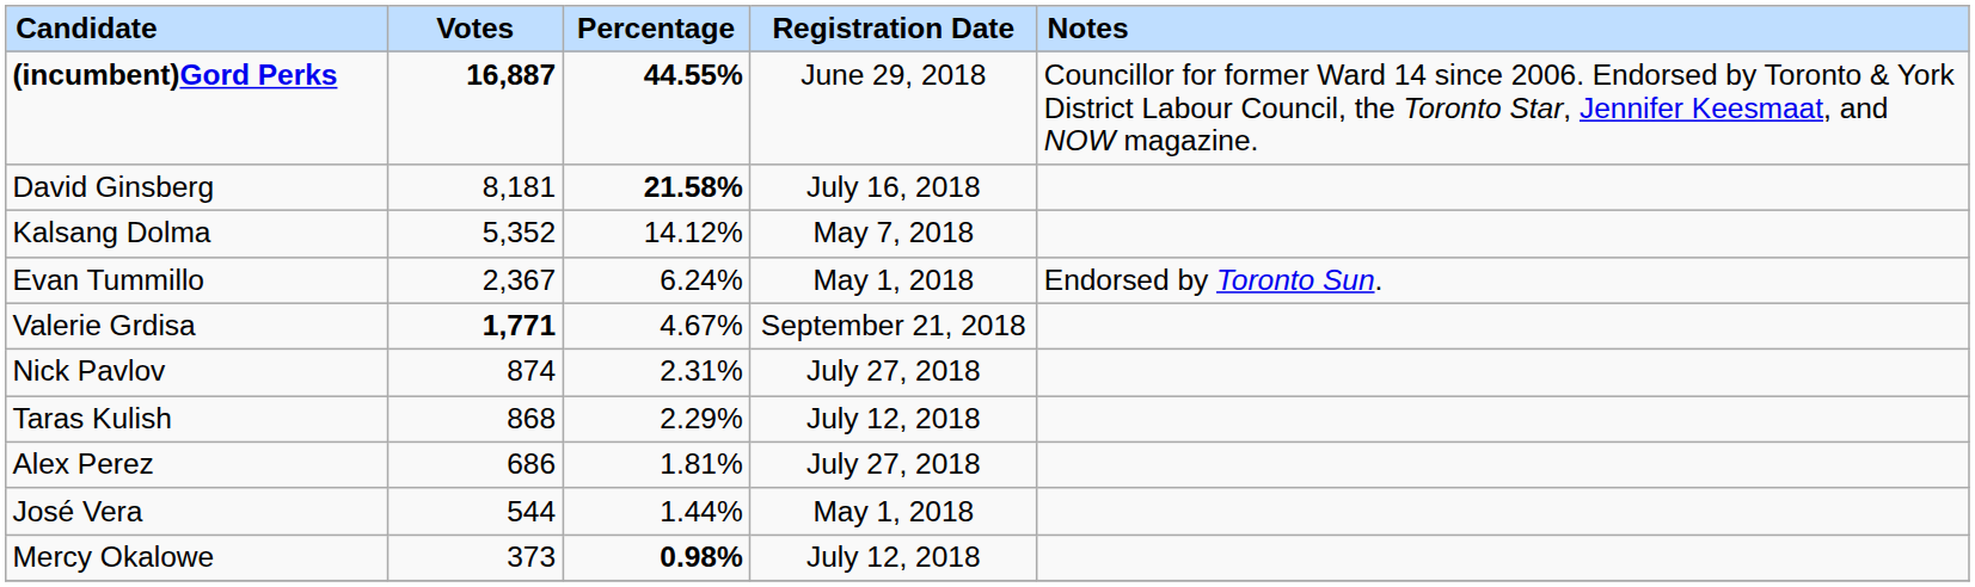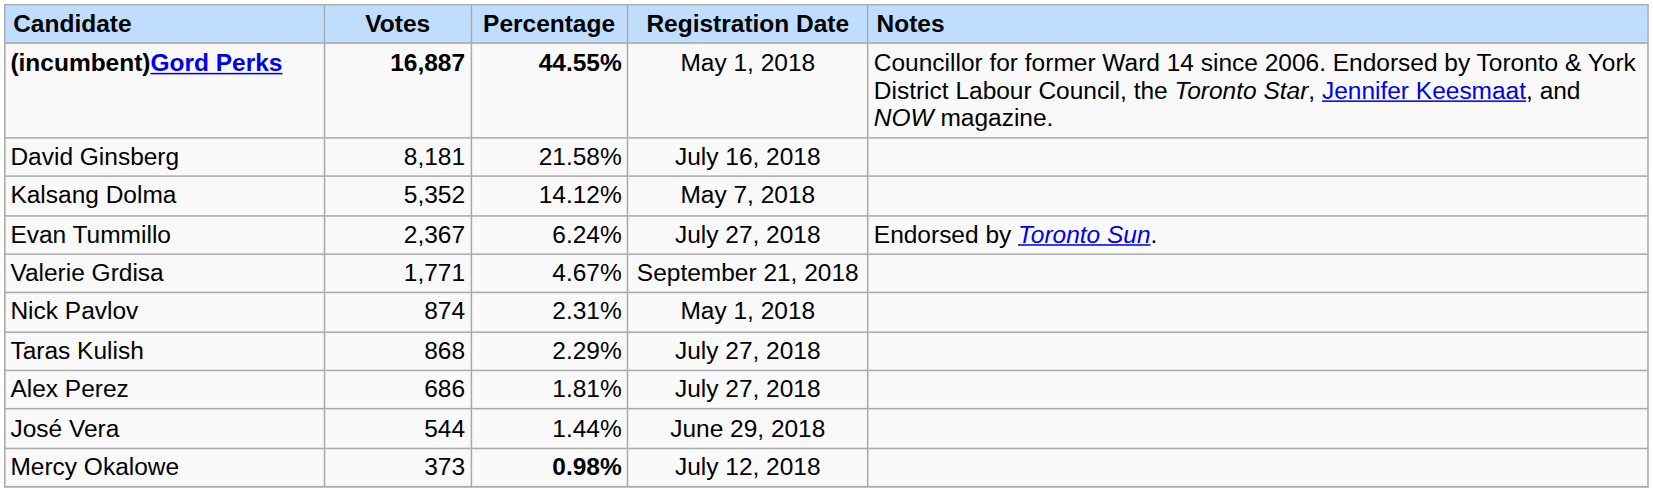(incumbent)Gord Perks | Registration Date: June 29, 2018 -> May 1, 2018
David Ginsberg | Percentage: bold -> normal
Evan Tummillo | Registration Date: May 1, 2018 -> July 27, 2018
Valerie Grdisa | Votes: bold -> normal
Nick Pavlov | Registration Date: July 27, 2018 -> May 1, 2018
Taras Kulish | Registration Date: July 12, 2018 -> July 27, 2018
José Vera | Registration Date: May 1, 2018 -> June 29, 2018
